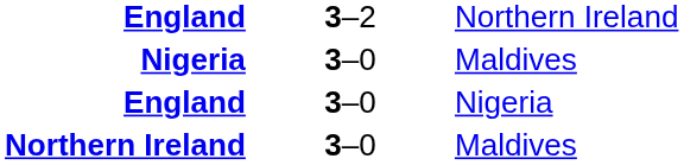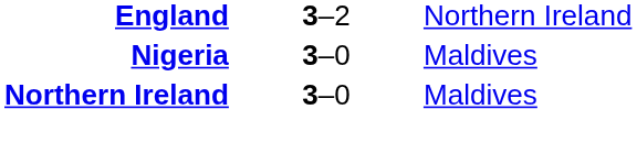- row: England | 3–0 | Nigeria
